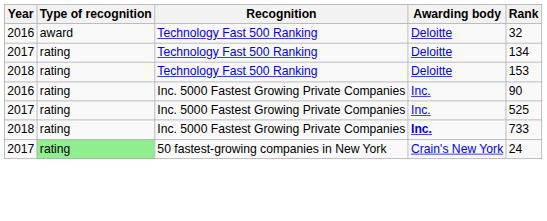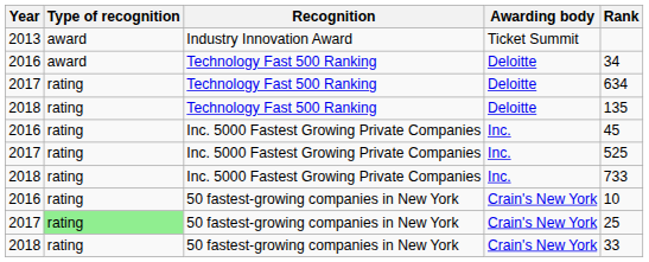+ row: 2013 | award | Industry Innovation Award | Ticket Summit
2016 / Technology Fast 500 Ranking | Rank: 32 -> 34
2017 / Technology Fast 500 Ranking | Rank: 134 -> 634
2018 / Technology Fast 500 Ranking | Rank: 153 -> 135
2016 / Inc. 5000 Fastest Growing Private Companies | Rank: 90 -> 45
2018 / Inc. 5000 Fastest Growing Private Companies | Awarding body: bold -> normal
+ row: 2016 | rating | 50 fastest-growing companies in New York | Crain's New York | 10
2017 / 50 fastest-growing companies in New York | Rank: 24 -> 25
+ row: 2018 | rating | 50 fastest-growing companies in New York | Crain's New York | 33
